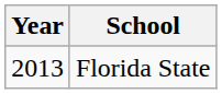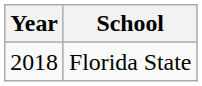Florida State | Year: 2013 -> 2018
